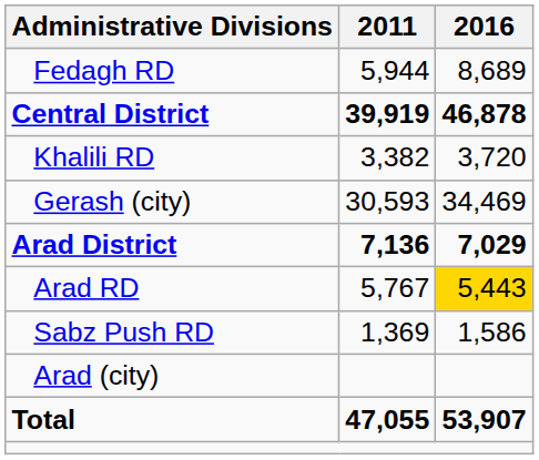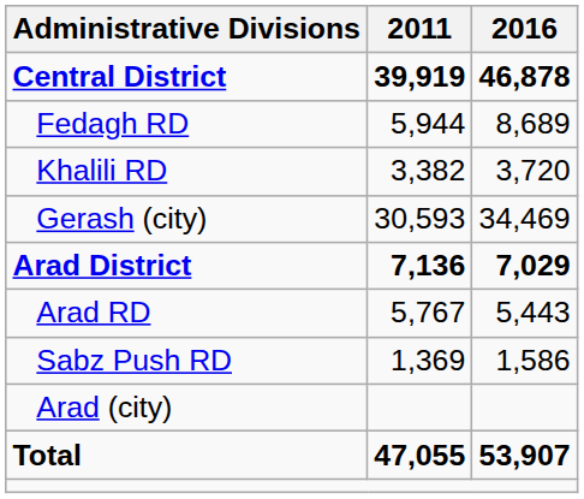rows swapped: Central District <-> Fedagh RD
Arad RD | 2016: gold background -> no background
